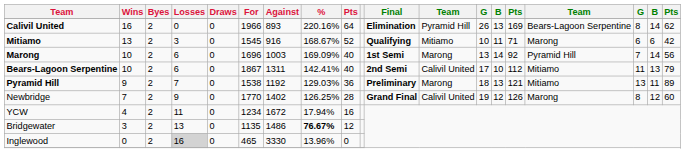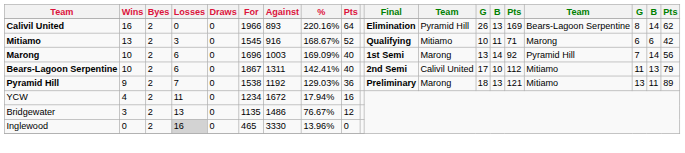- row: Newbridge | 7 | 2 | 9 | 0 | 1770 | 1402 | 126.25% | 28 | Grand Final | Calivil United | 19 | 12 | 126 | Marong | 8 | 12 | 60
Bridgewater | %: bold -> normal
